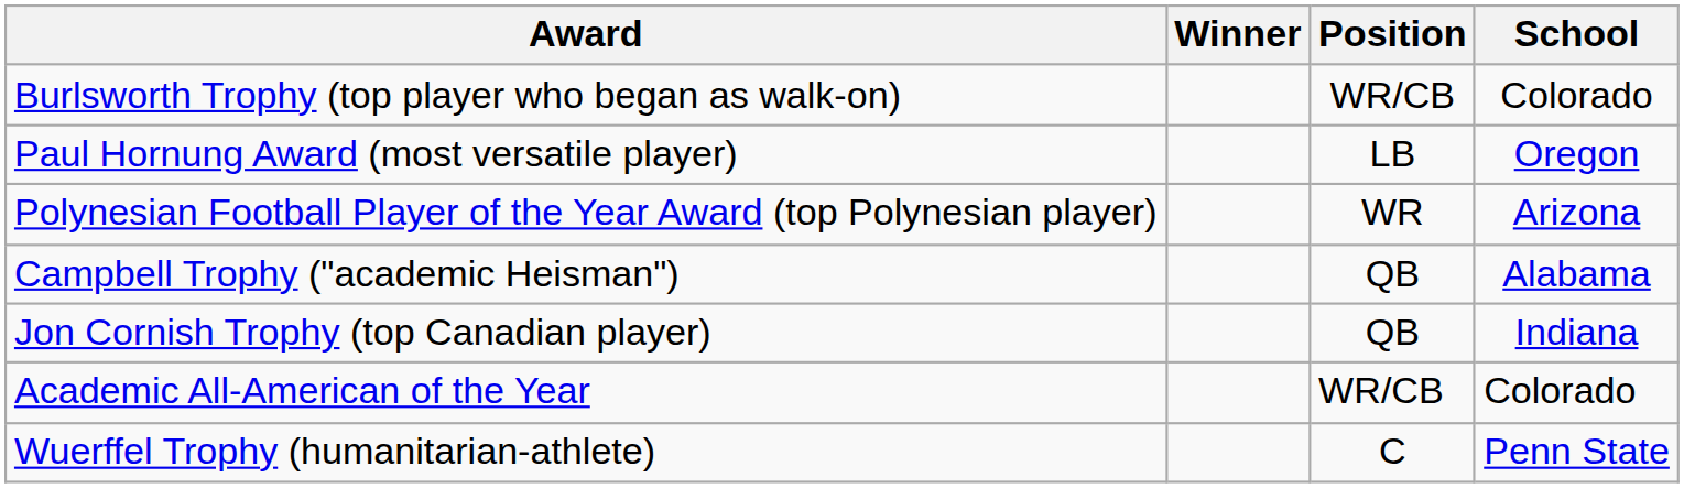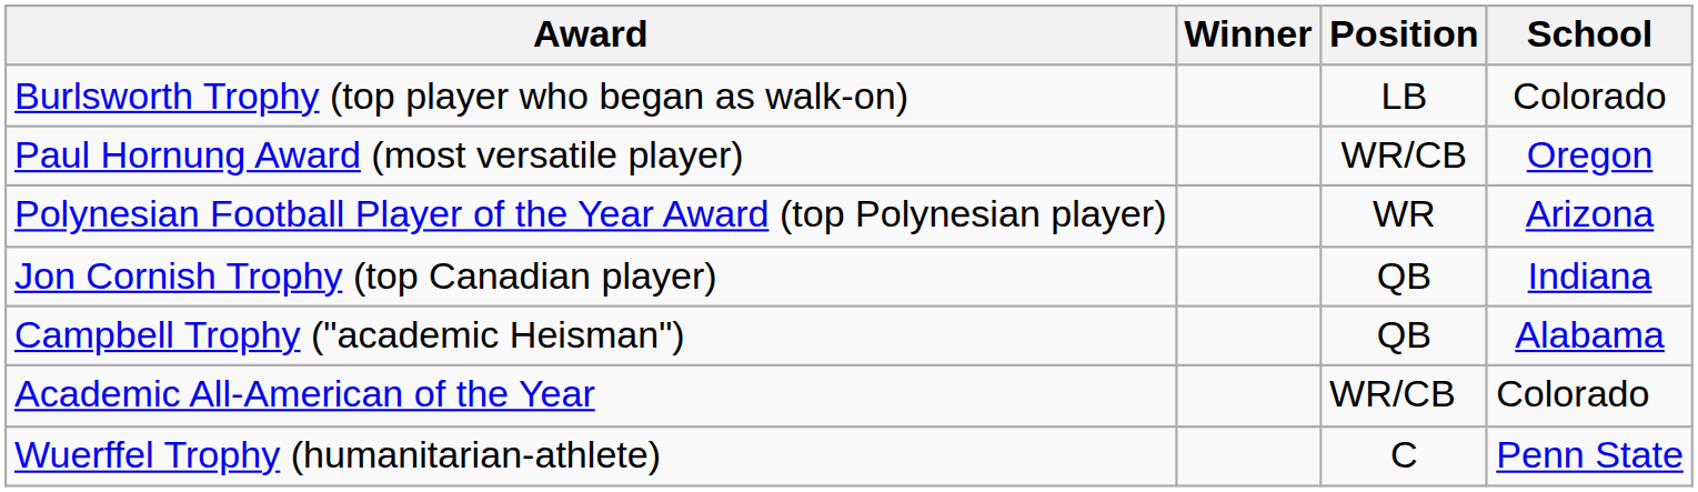Burlsworth Trophy (top player who began as walk-on) | Position: WR/CB -> LB
Paul Hornung Award (most versatile player) | Position: LB -> WR/CB
rows swapped: Jon Cornish Trophy (top Canadian player) <-> Campbell Trophy ("academic Heisman")
